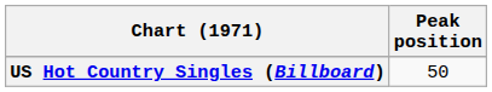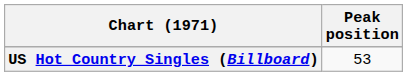US Hot Country Singles (Billboard) | Peak position: 50 -> 53
